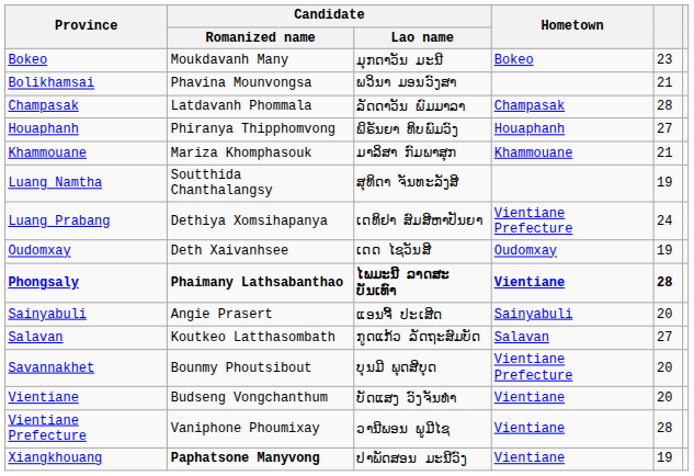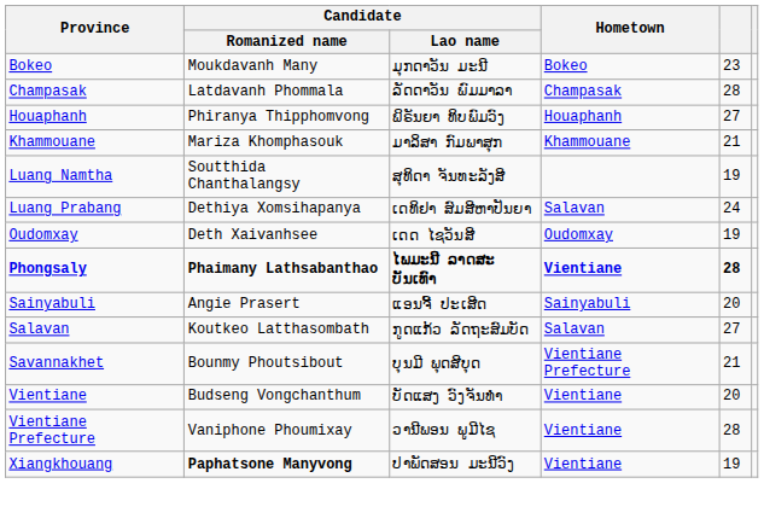- row: Bolikhamsai | Phavina Mounvongsa | ພວິນາ ມອນວົງສາ | 21
Luang Prabang | Hometown: Vientiane Prefecture -> Salavan
Savannakhet | column 5: 20 -> 21
